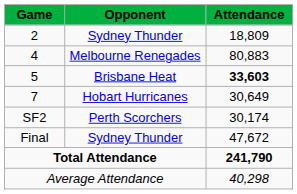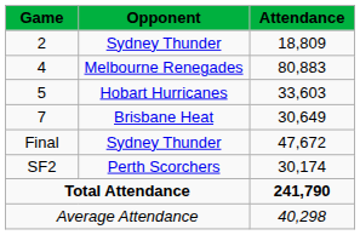5 | Opponent: Brisbane Heat -> Hobart Hurricanes
5 | Attendance: bold -> normal
7 | Opponent: Hobart Hurricanes -> Brisbane Heat
rows swapped: SF2 <-> Final
